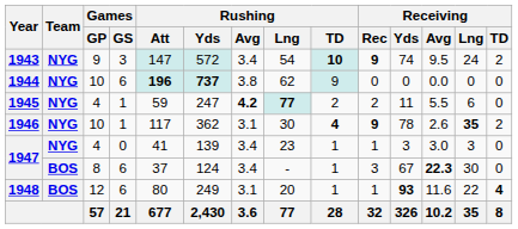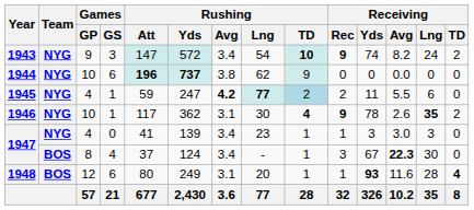1943 | Receiving / Avg: 9.5 -> 8.2
1945 | Rushing / TD: no background -> lightblue background
1947 / 8 | Games / GS: 6 -> 4
1948 | Receiving / Lng: 22 -> 28
